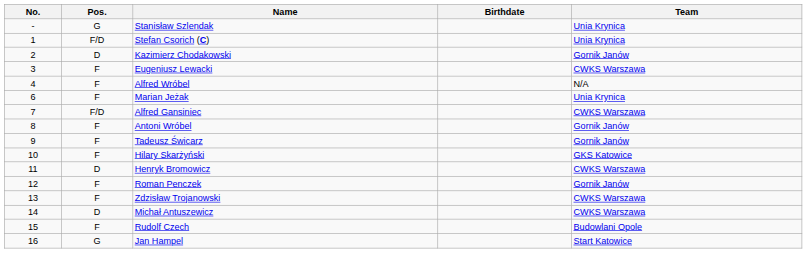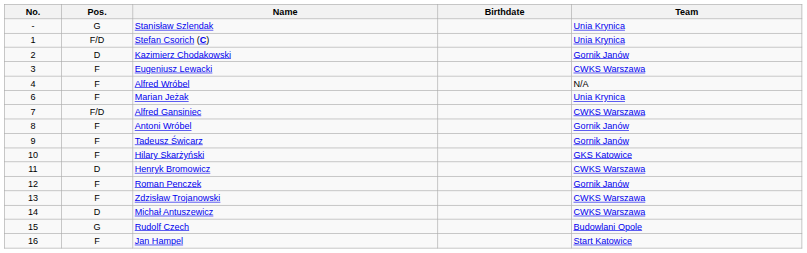Rudolf Czech | Pos.: F -> G
Jan Hampel | Pos.: G -> F
